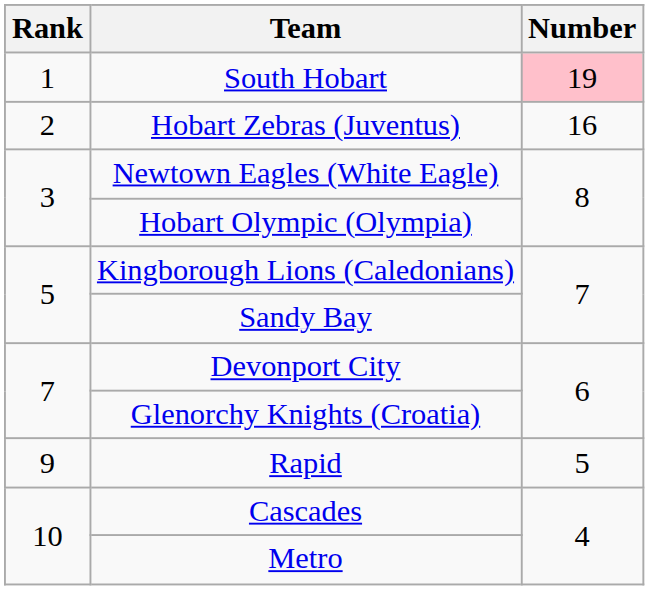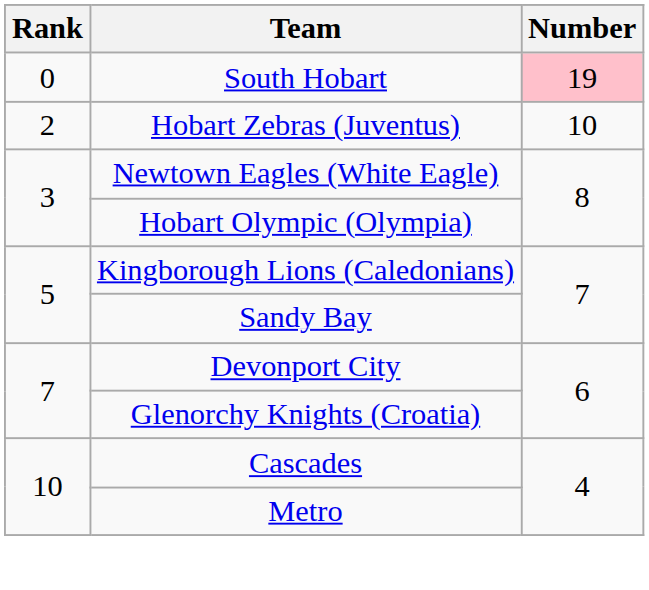South Hobart | Rank: 1 -> 0
Hobart Zebras (Juventus) | Number: 16 -> 10
- row: 9 | Rapid | 5
